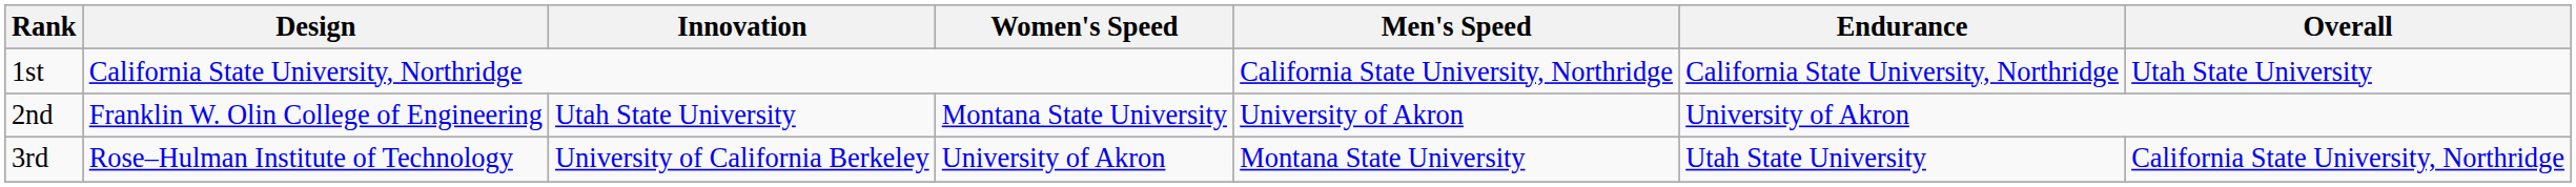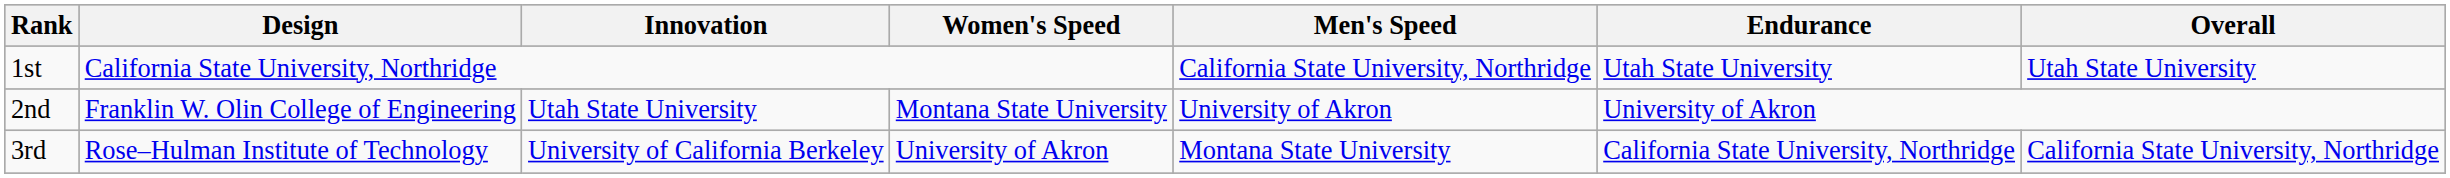1st | Endurance: California State University, Northridge -> Utah State University
3rd | Endurance: Utah State University -> California State University, Northridge
